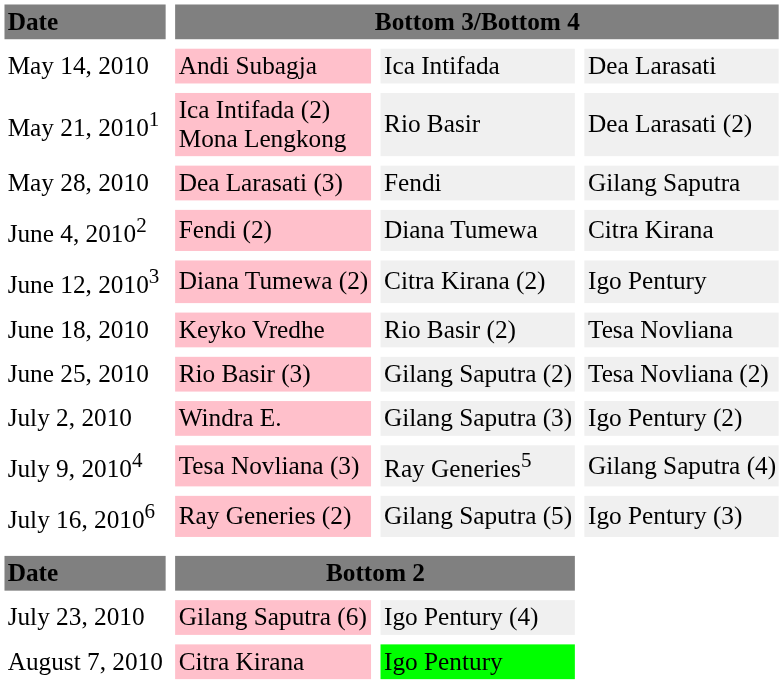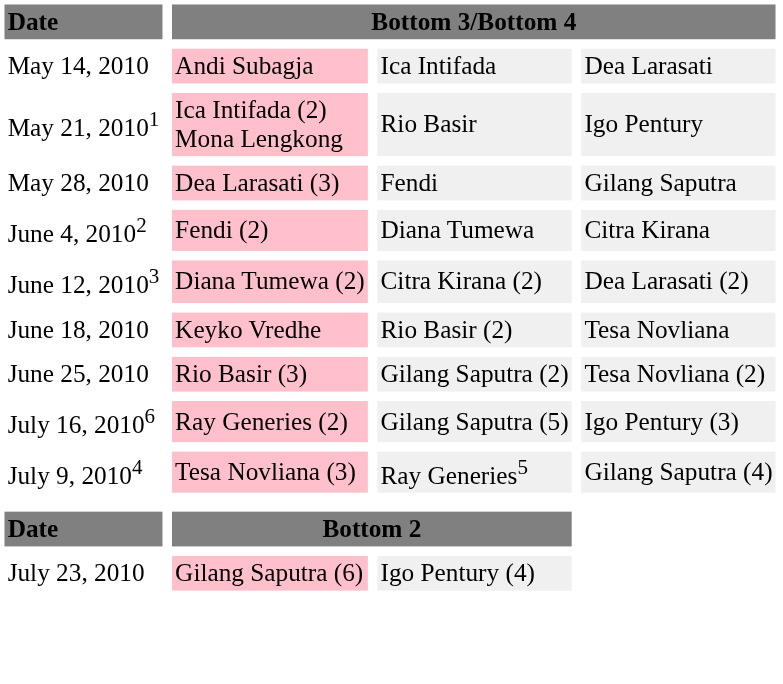May 21, 20101 | column 4: Dea Larasati (2) -> Igo Pentury
June 12, 20103 | column 4: Igo Pentury -> Dea Larasati (2)
- row: July 2, 2010 | Windra E. | Gilang Saputra (3) | Igo Pentury (2)
rows swapped: July 9, 20104 <-> July 16, 20106
- row: August 7, 2010 | Citra Kirana | Igo Pentury
